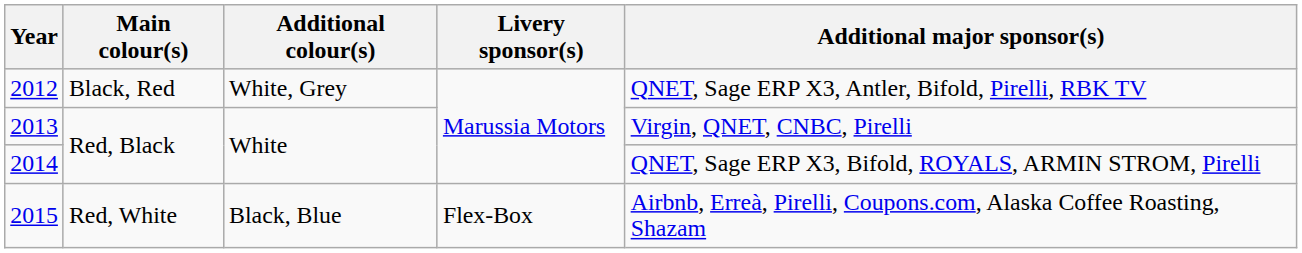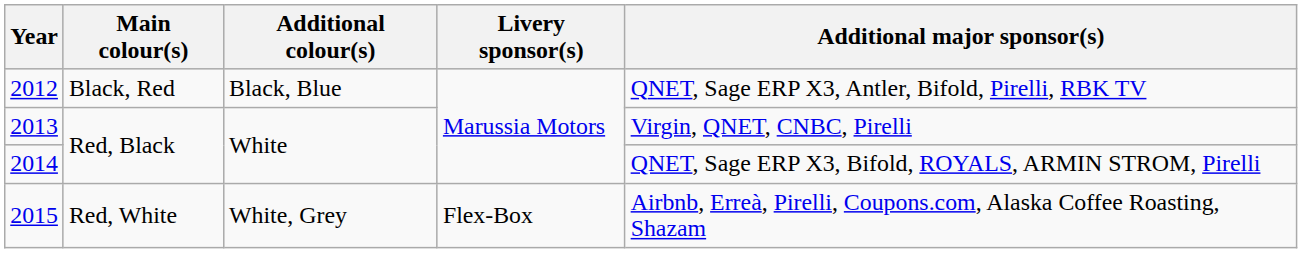2012 | Additional colour(s): White, Grey -> Black, Blue
2015 | Additional colour(s): Black, Blue -> White, Grey
